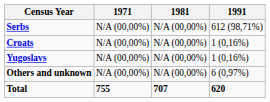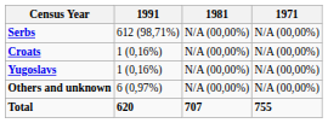columns swapped: 1991 <-> 1971
